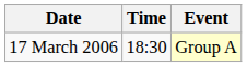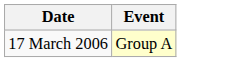- column: Time | 18:30
